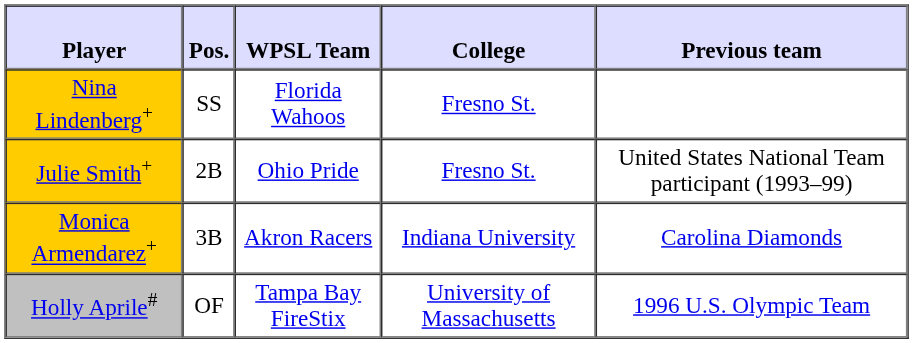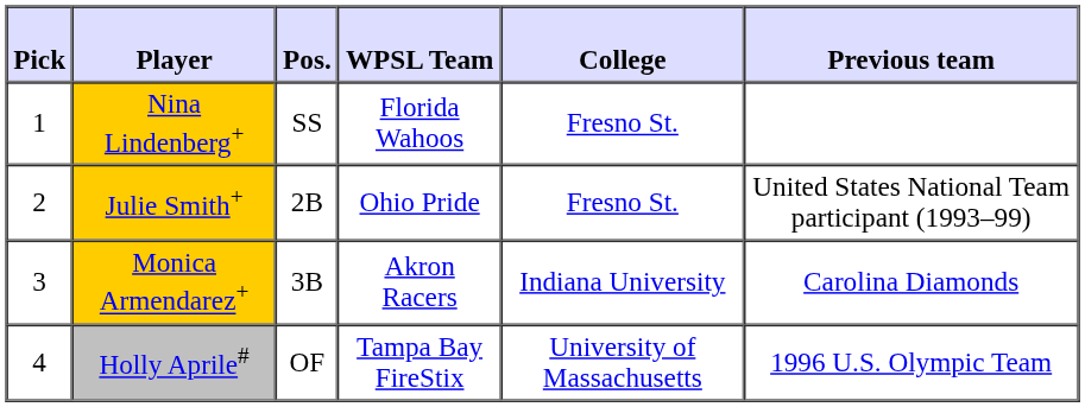+ column: Pick | 1 | 2 | 3 | 4
